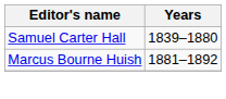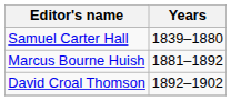+ row: David Croal Thomson | 1892–1902
